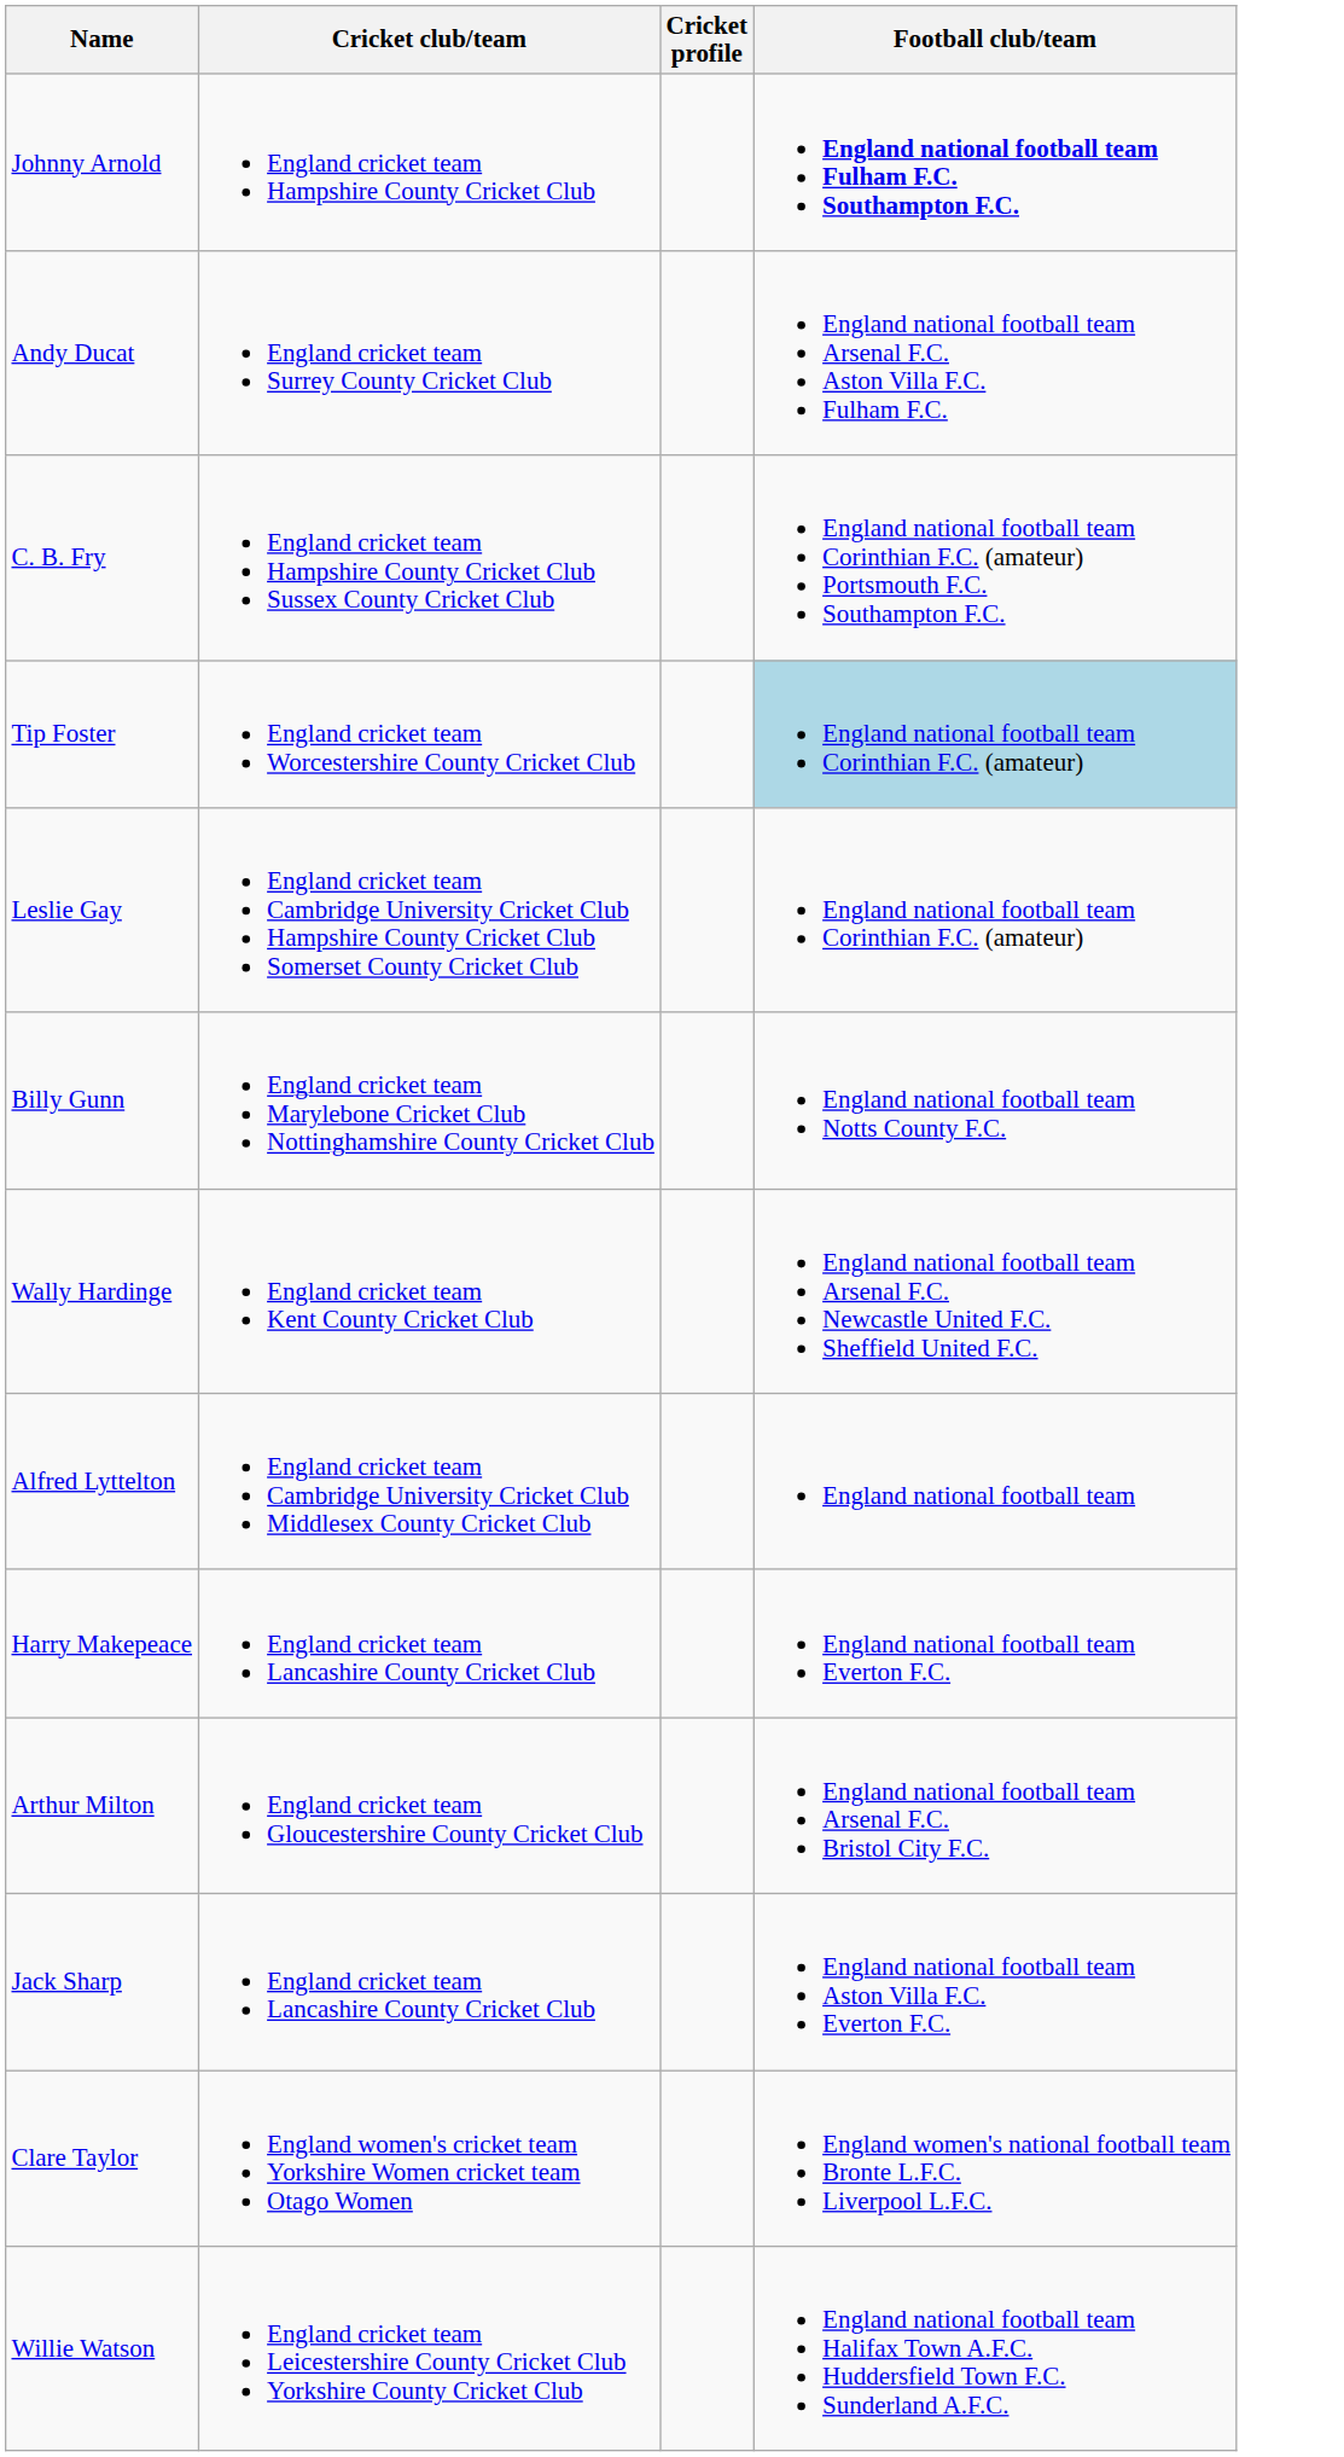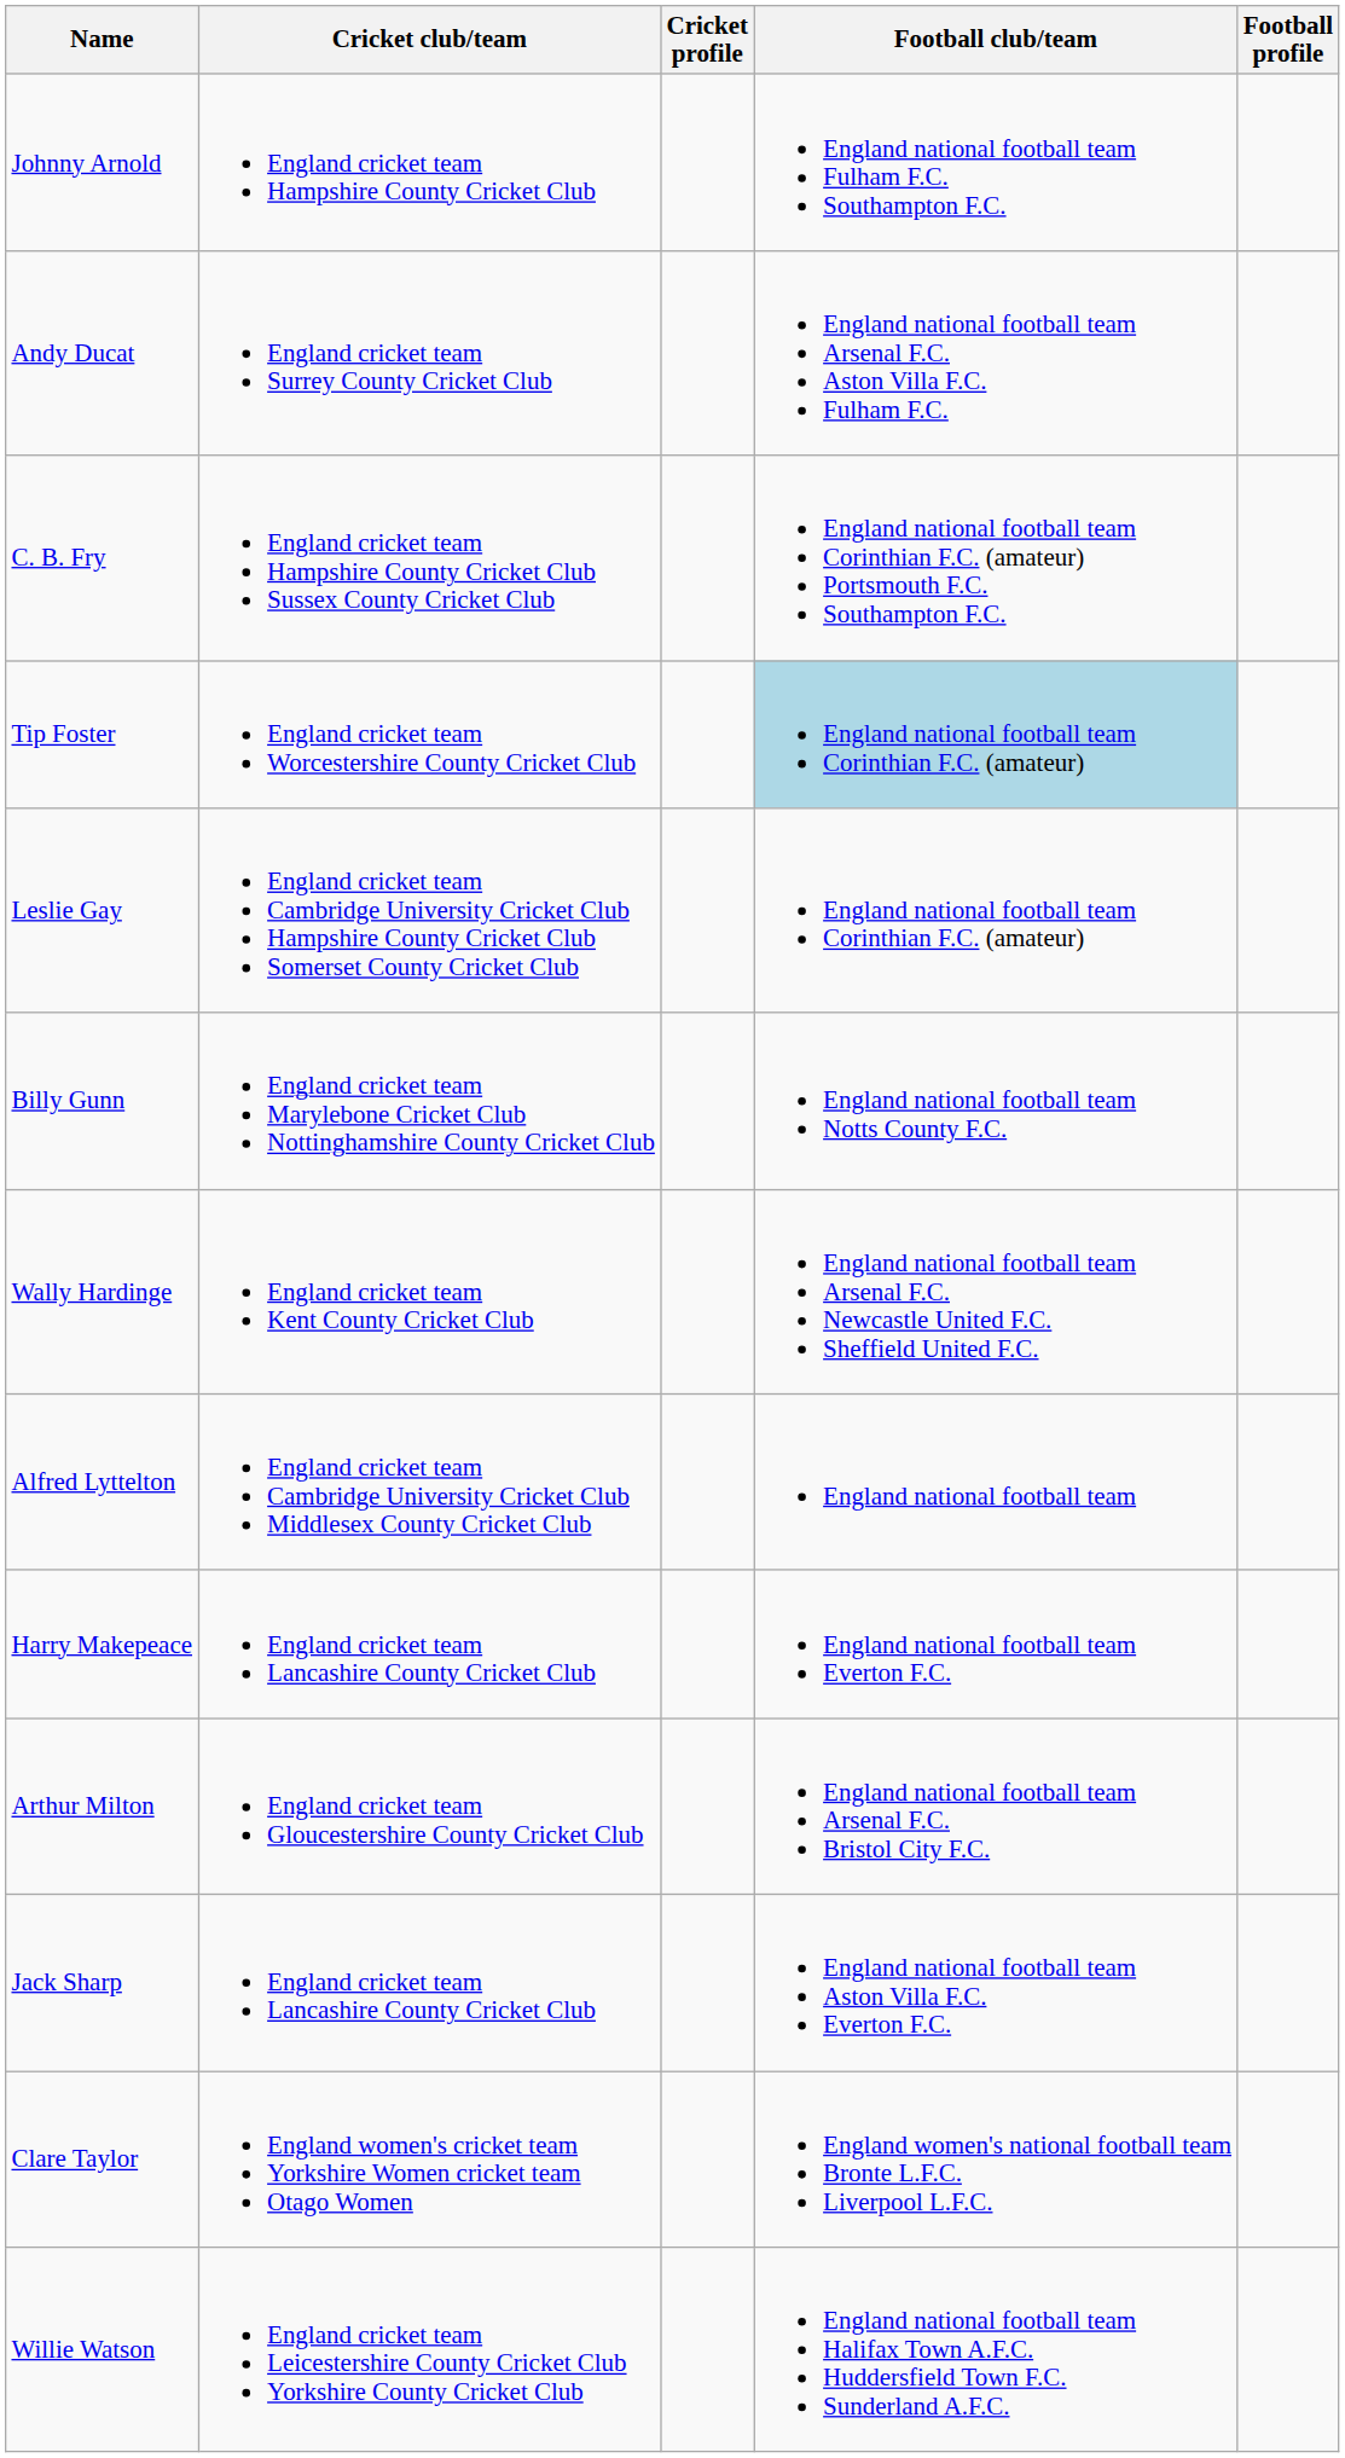+ column: Football profile
Johnny Arnold | Football club/team: bold -> normal
